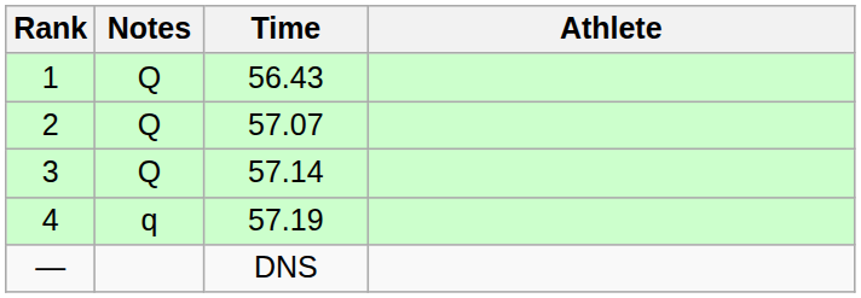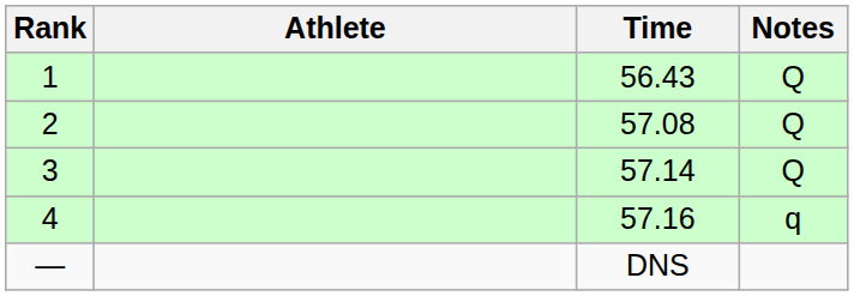columns swapped: Athlete <-> Notes
2 | Time: 57.07 -> 57.08
4 | Time: 57.19 -> 57.16
